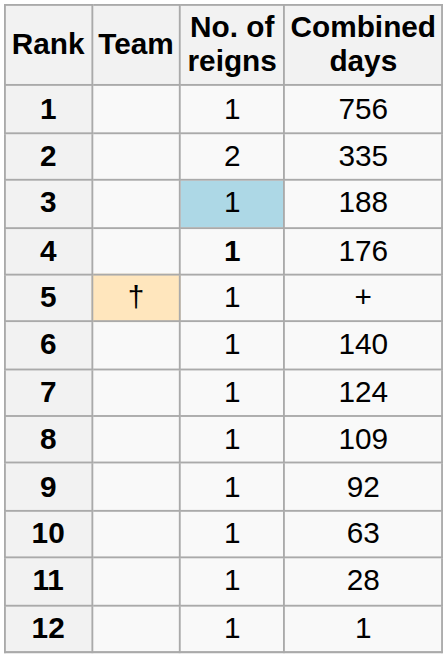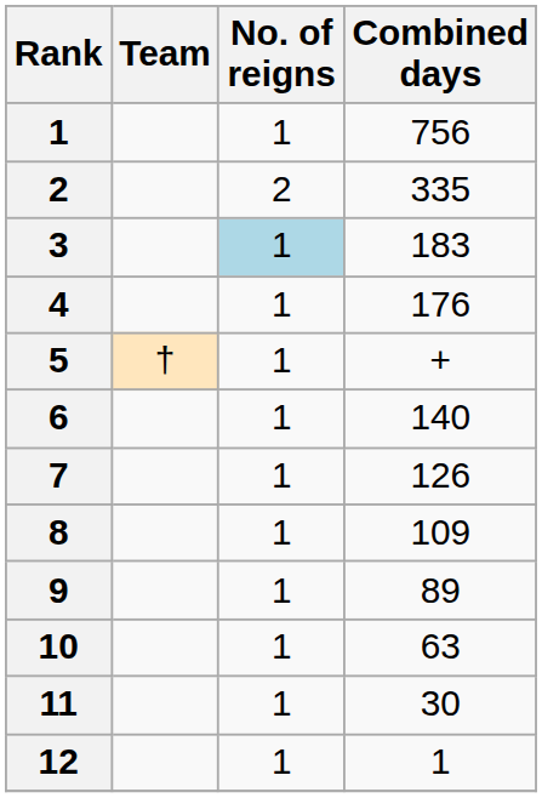3 | Combined days: 188 -> 183
4 | No. of reigns: bold -> normal
7 | Combined days: 124 -> 126
9 | Combined days: 92 -> 89
11 | Combined days: 28 -> 30
